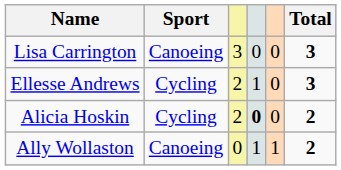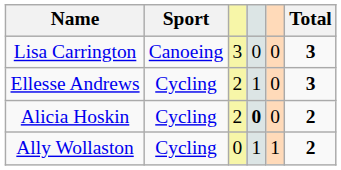Ally Wollaston | Sport: Canoeing -> Cycling
